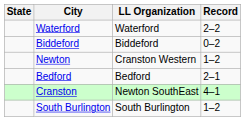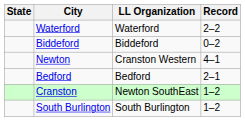Newton | Record: 1–2 -> 4–1
Cranston | Record: 4–1 -> 1–2
